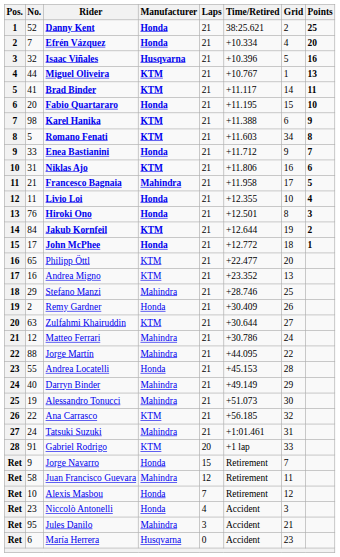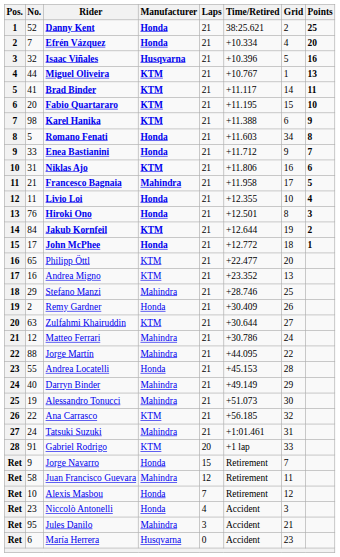Fabio Quartararo | Manufacturer: Honda -> KTM
Romano Fenati | Manufacturer: KTM -> Honda
